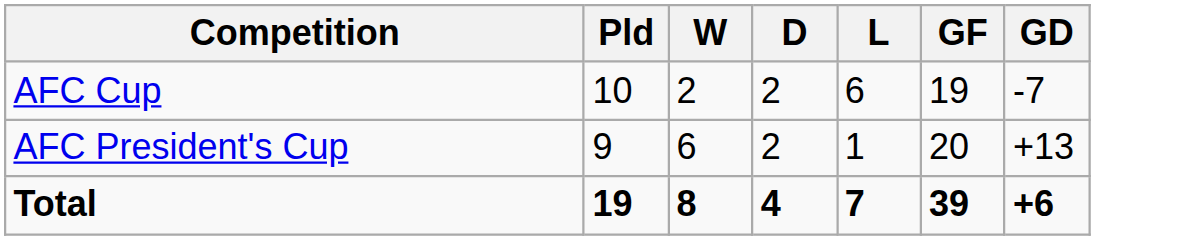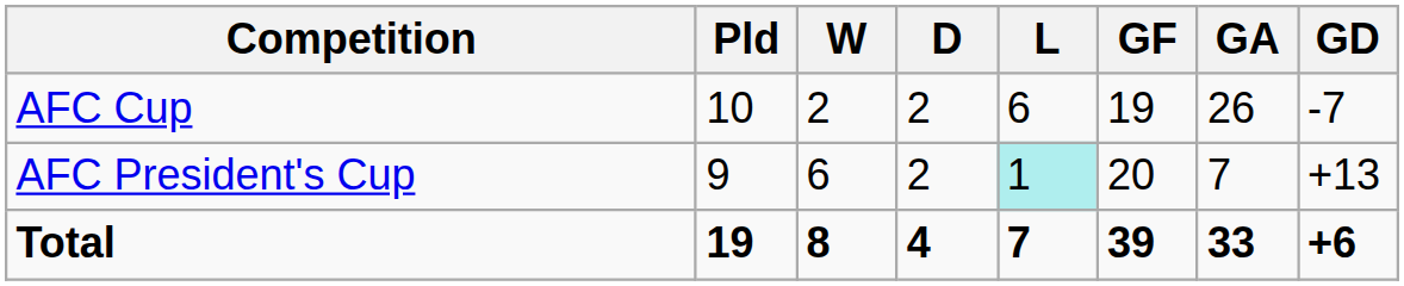+ column: GA | 26 | 7 | 33
AFC President's Cup | L: no background -> paleturquoise background
